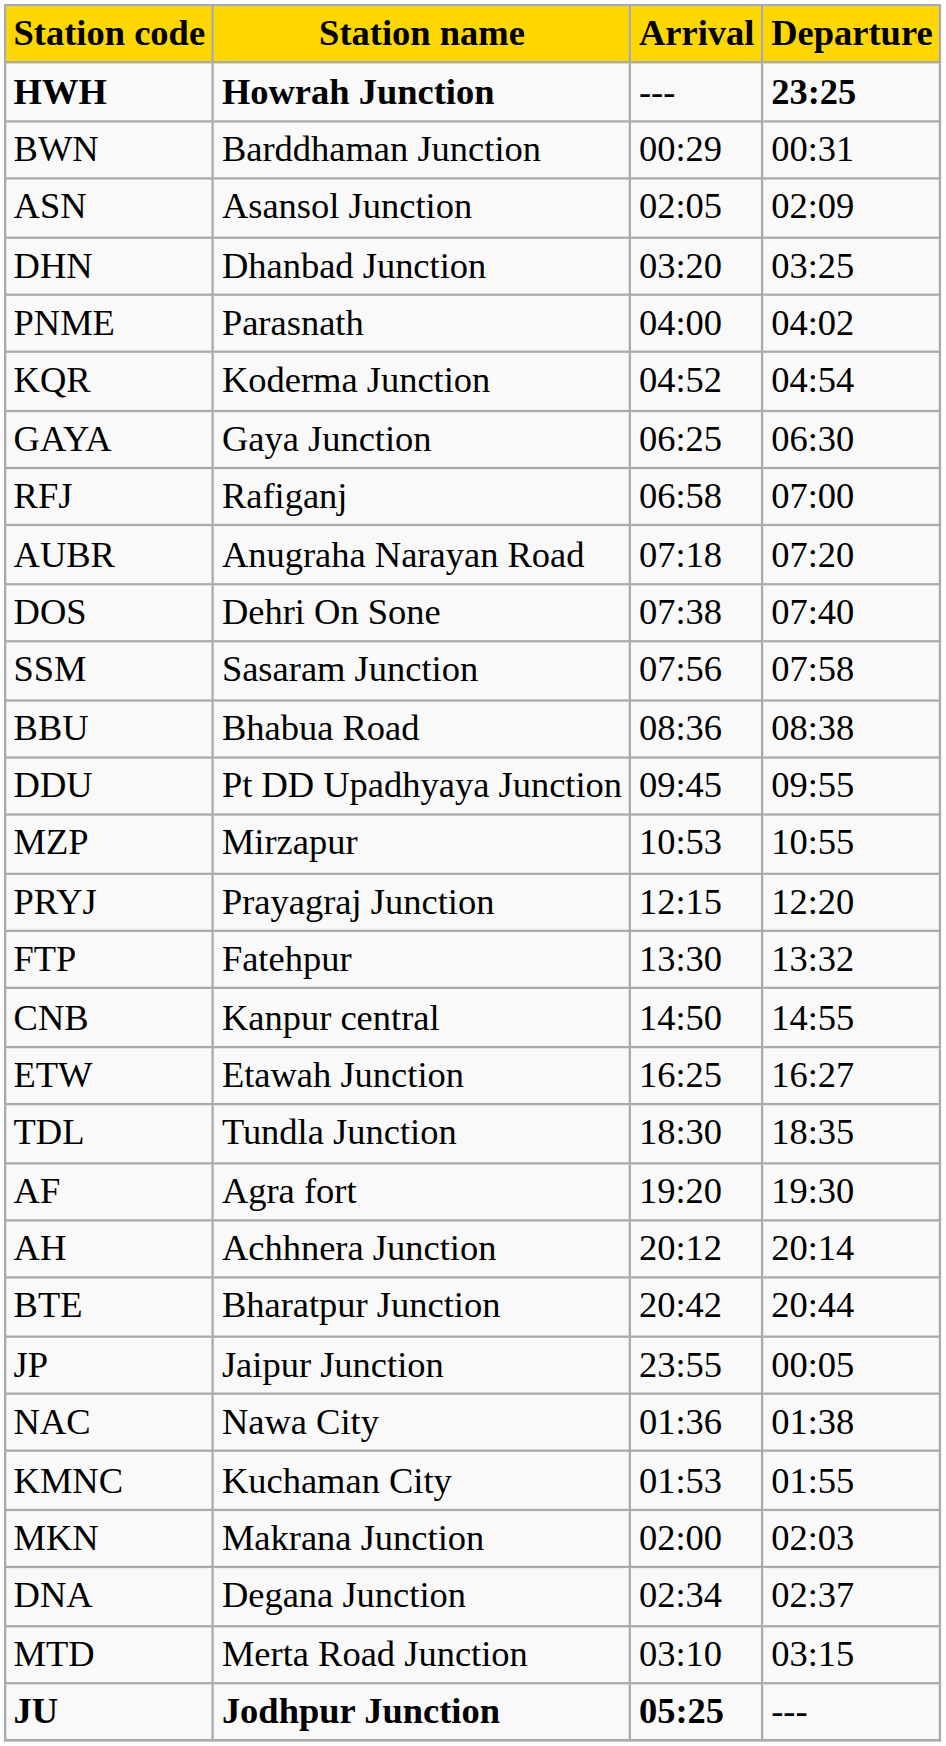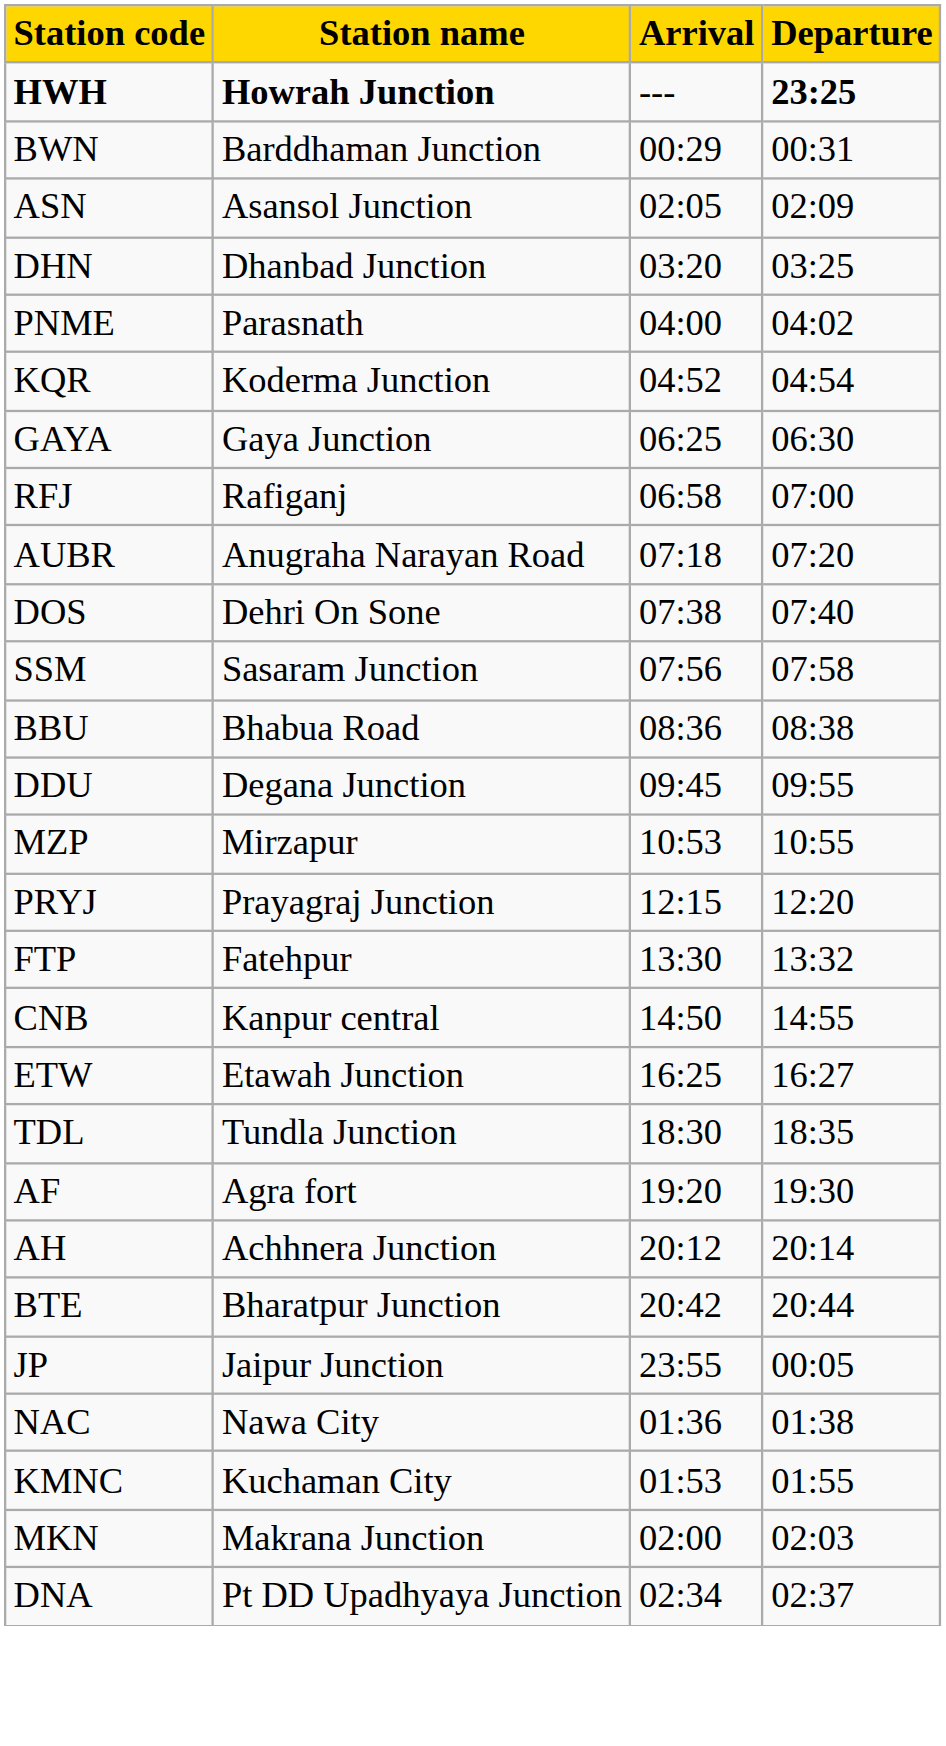DDU | Station name: Pt DD Upadhyaya Junction -> Degana Junction
DNA | Station name: Degana Junction -> Pt DD Upadhyaya Junction
- row: MTD | Merta Road Junction | 03:10 | 03:15
- row: JU | Jodhpur Junction | 05:25 | ---
